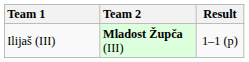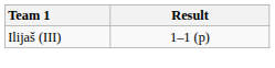- column: Team 2 | Mladost Župča (III)
